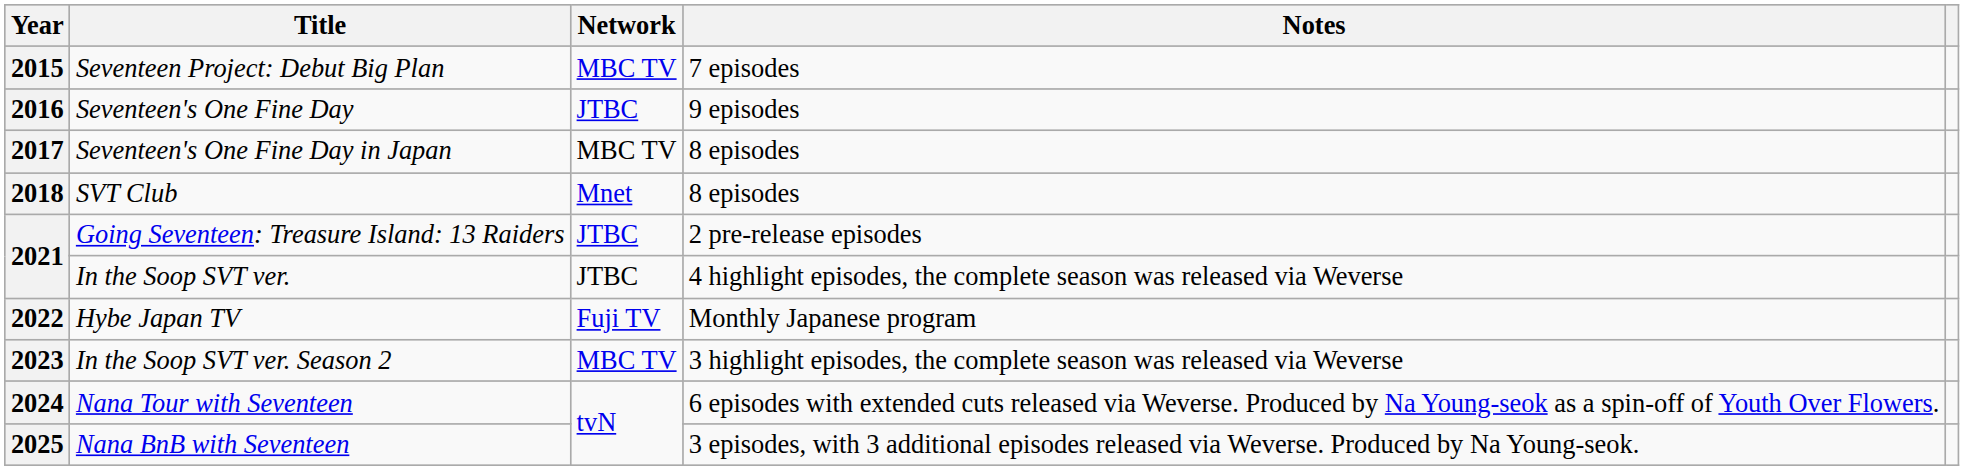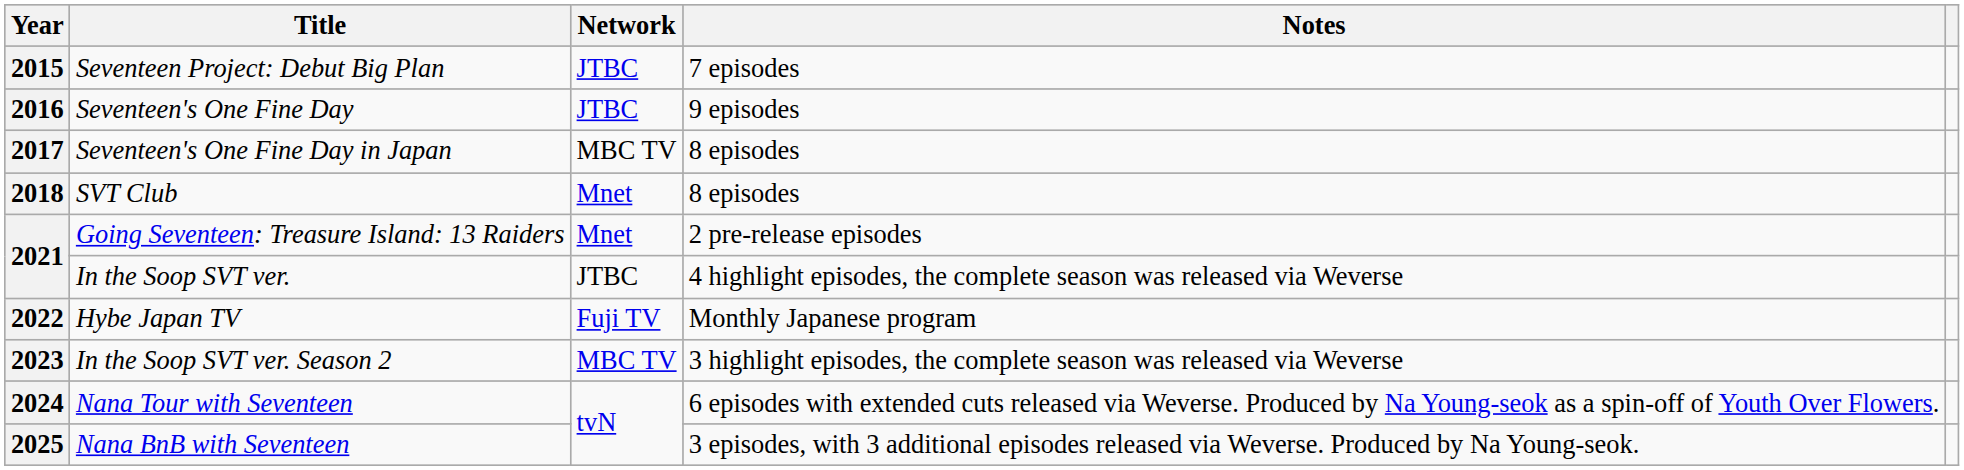2015 | Network: MBC TV -> JTBC
2021 / Going Seventeen: Treasure Island: 13 Raiders | Network: JTBC -> Mnet
